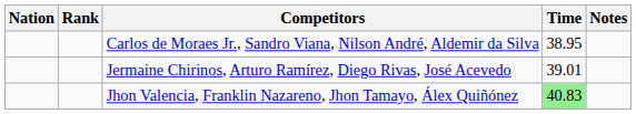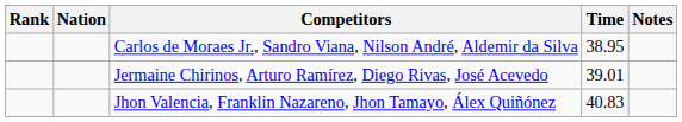columns swapped: Rank <-> Nation
Jhon Valencia, Franklin Nazareno, Jhon Tamayo, Álex Quiñónez | Time: lightgreen background -> no background
